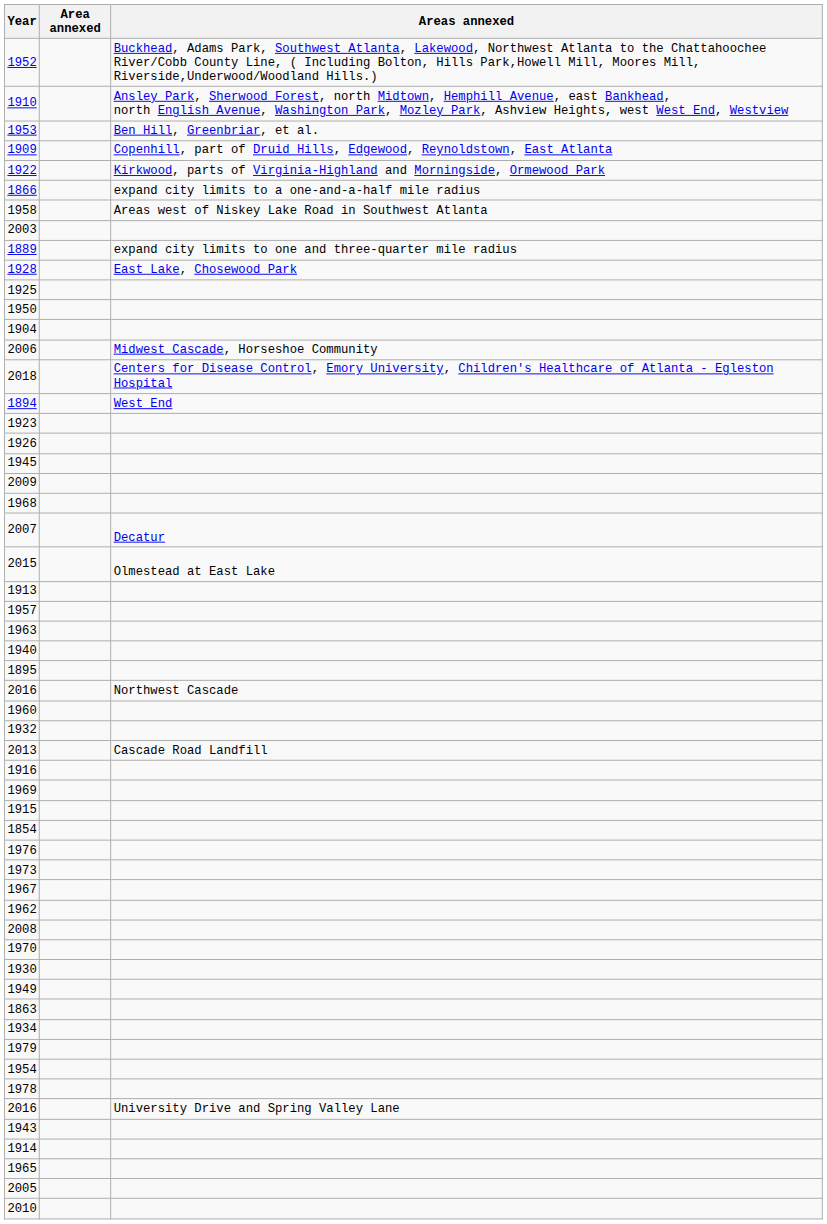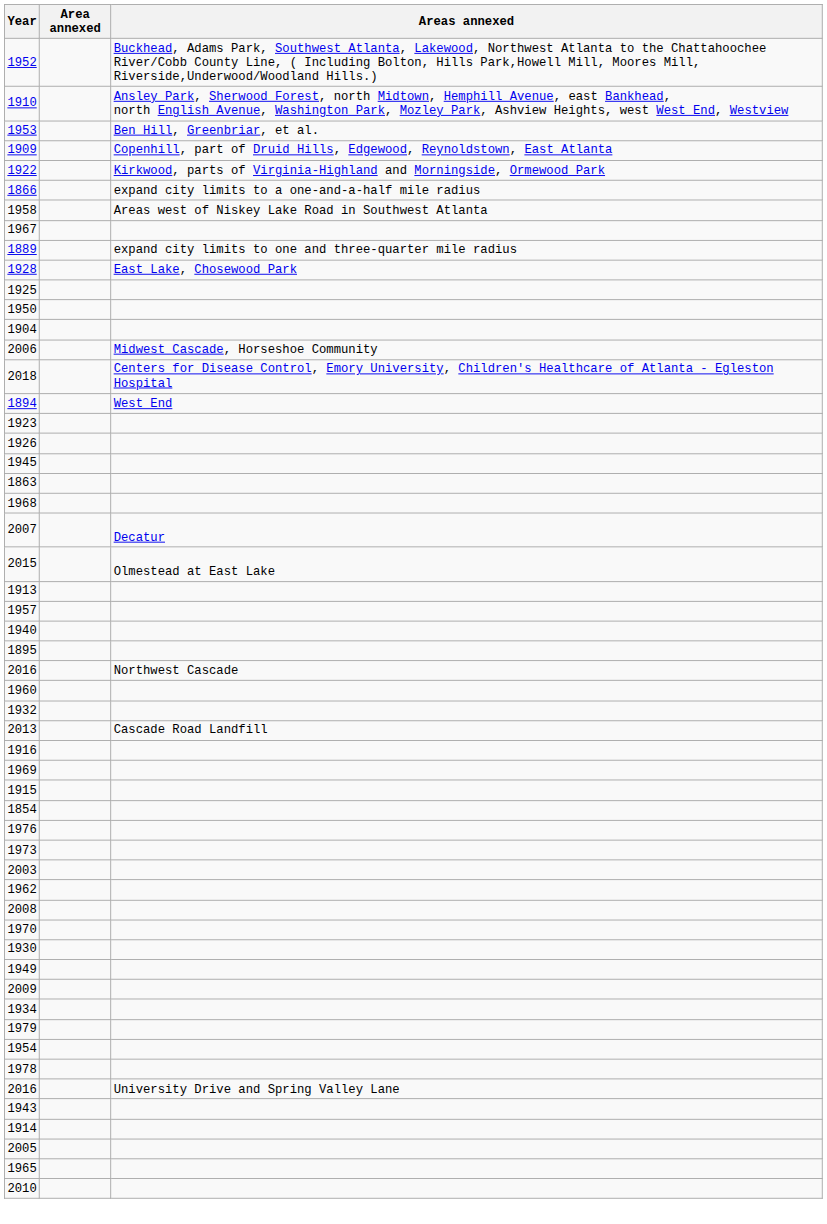rows swapped: 1967 <-> 2003
rows swapped: 1863 <-> 2009
- row: 1963
rows swapped: 1965 <-> 2005
